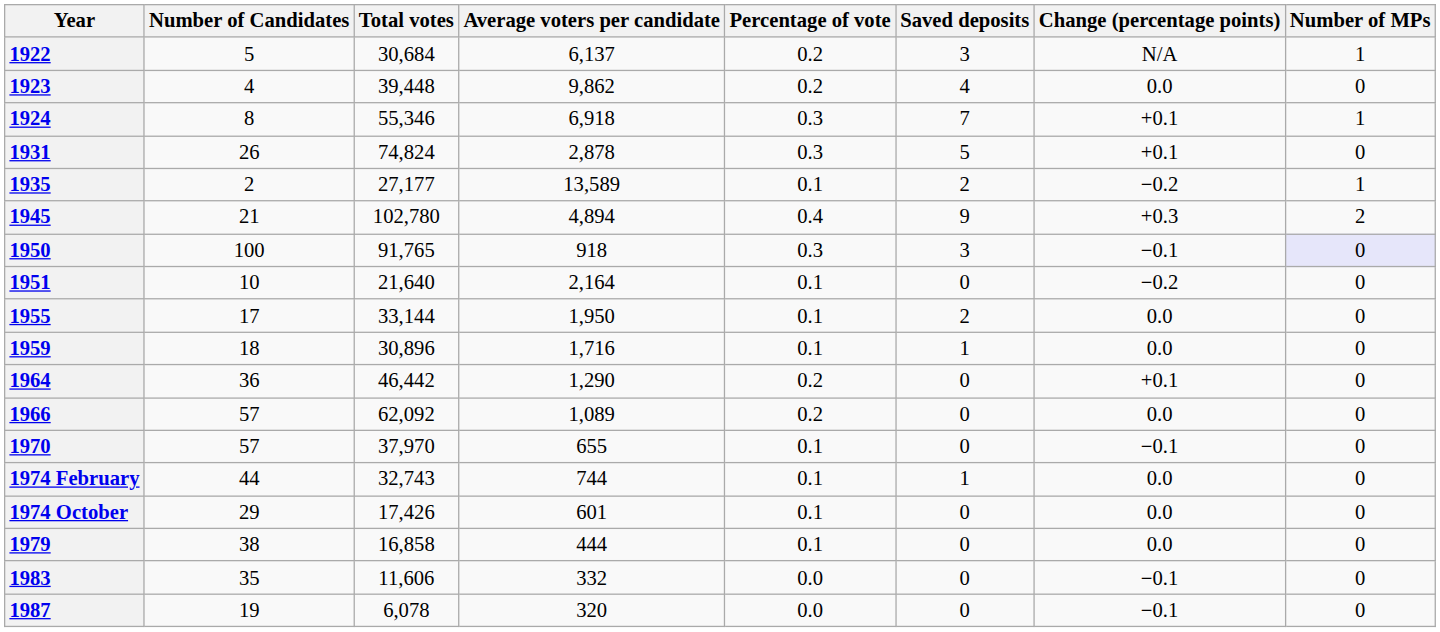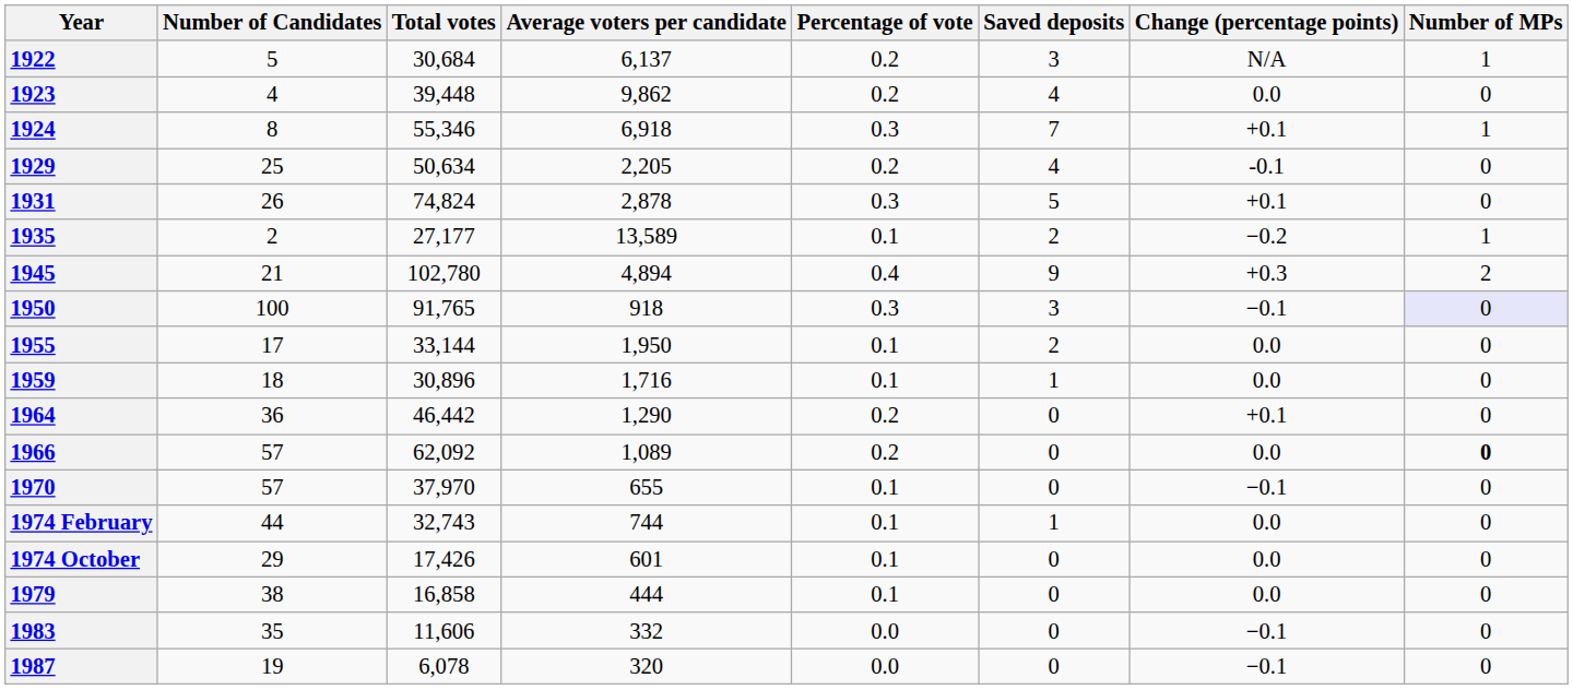+ row: 1929 | 25 | 50,634 | 2,205 | 0.2 | 4 | -0.1 | 0
- row: 1951 | 10 | 21,640 | 2,164 | 0.1 | 0 | −0.2 | 0
1966 | Number of MPs: normal -> bold
